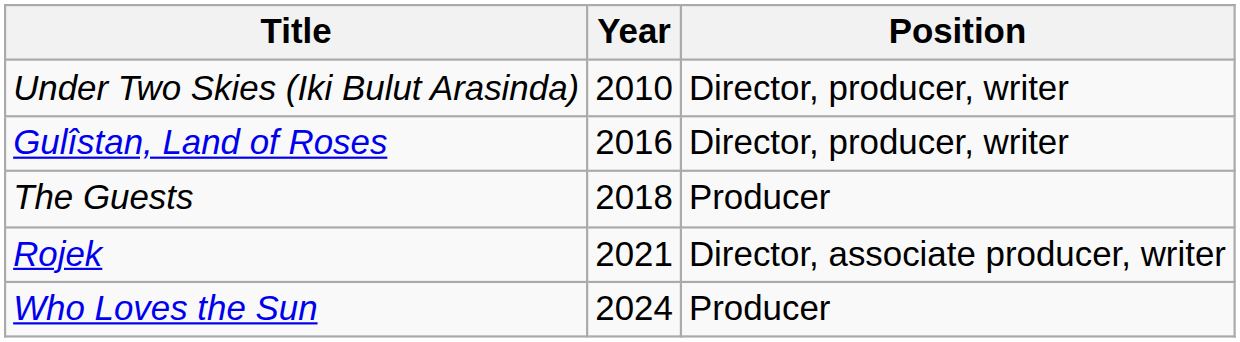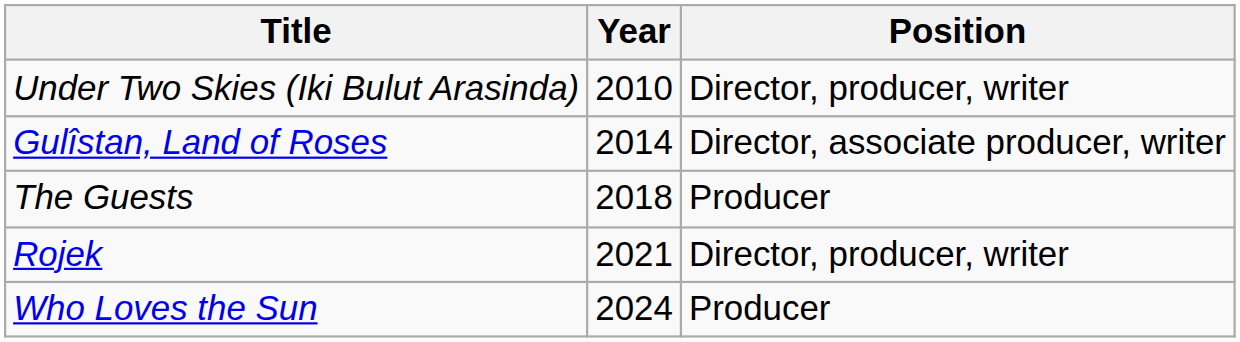Gulîstan, Land of Roses | Year: 2016 -> 2014
Gulîstan, Land of Roses | Position: Director, producer, writer -> Director, associate producer, writer
Rojek | Position: Director, associate producer, writer -> Director, producer, writer
